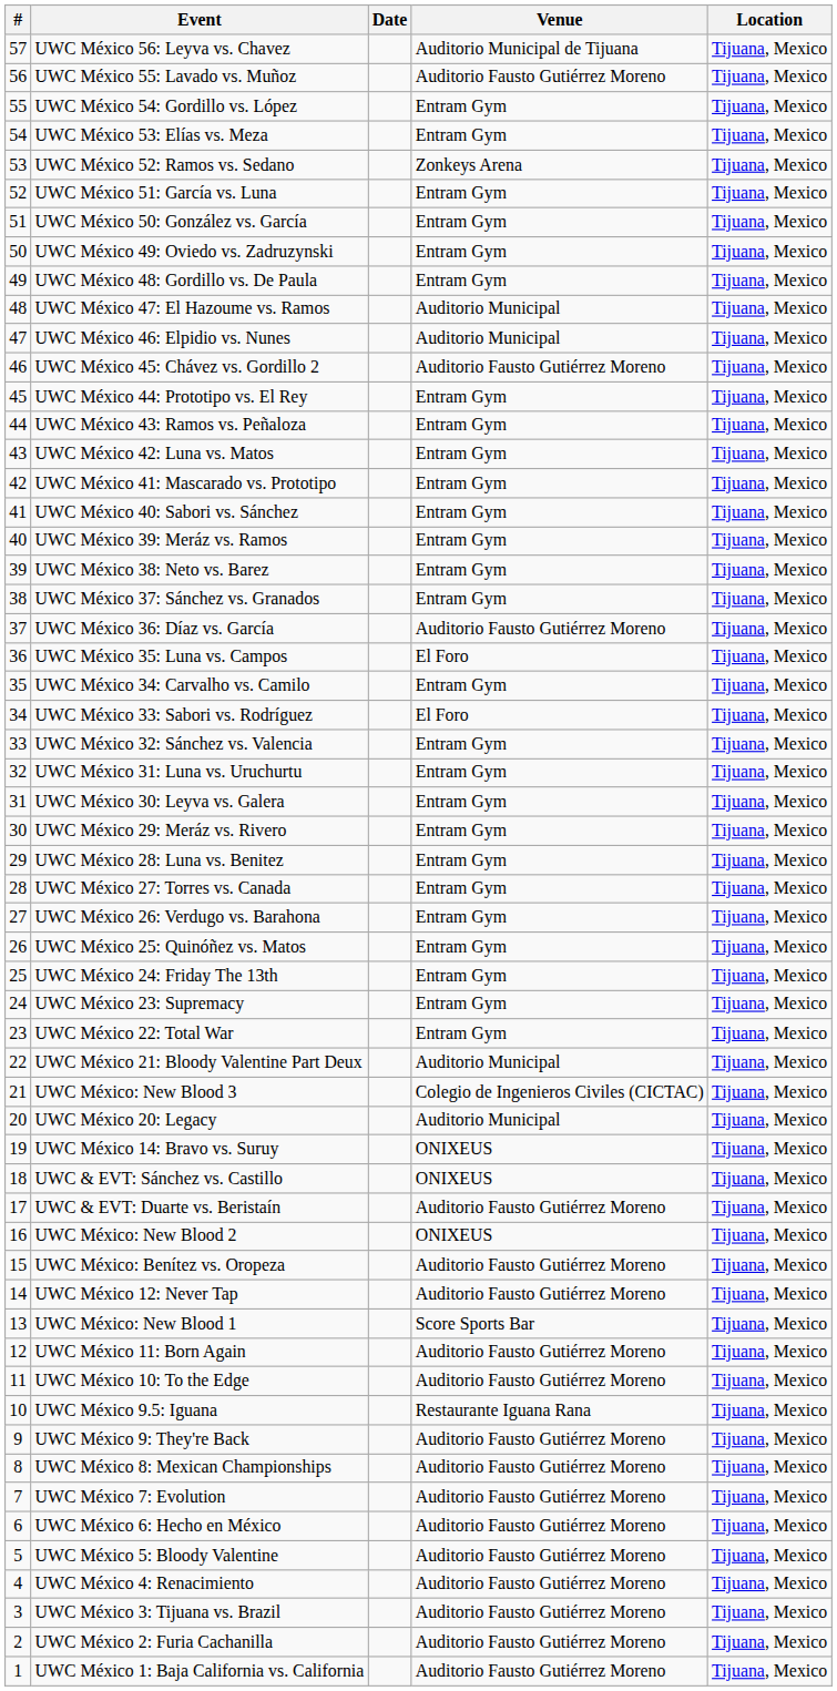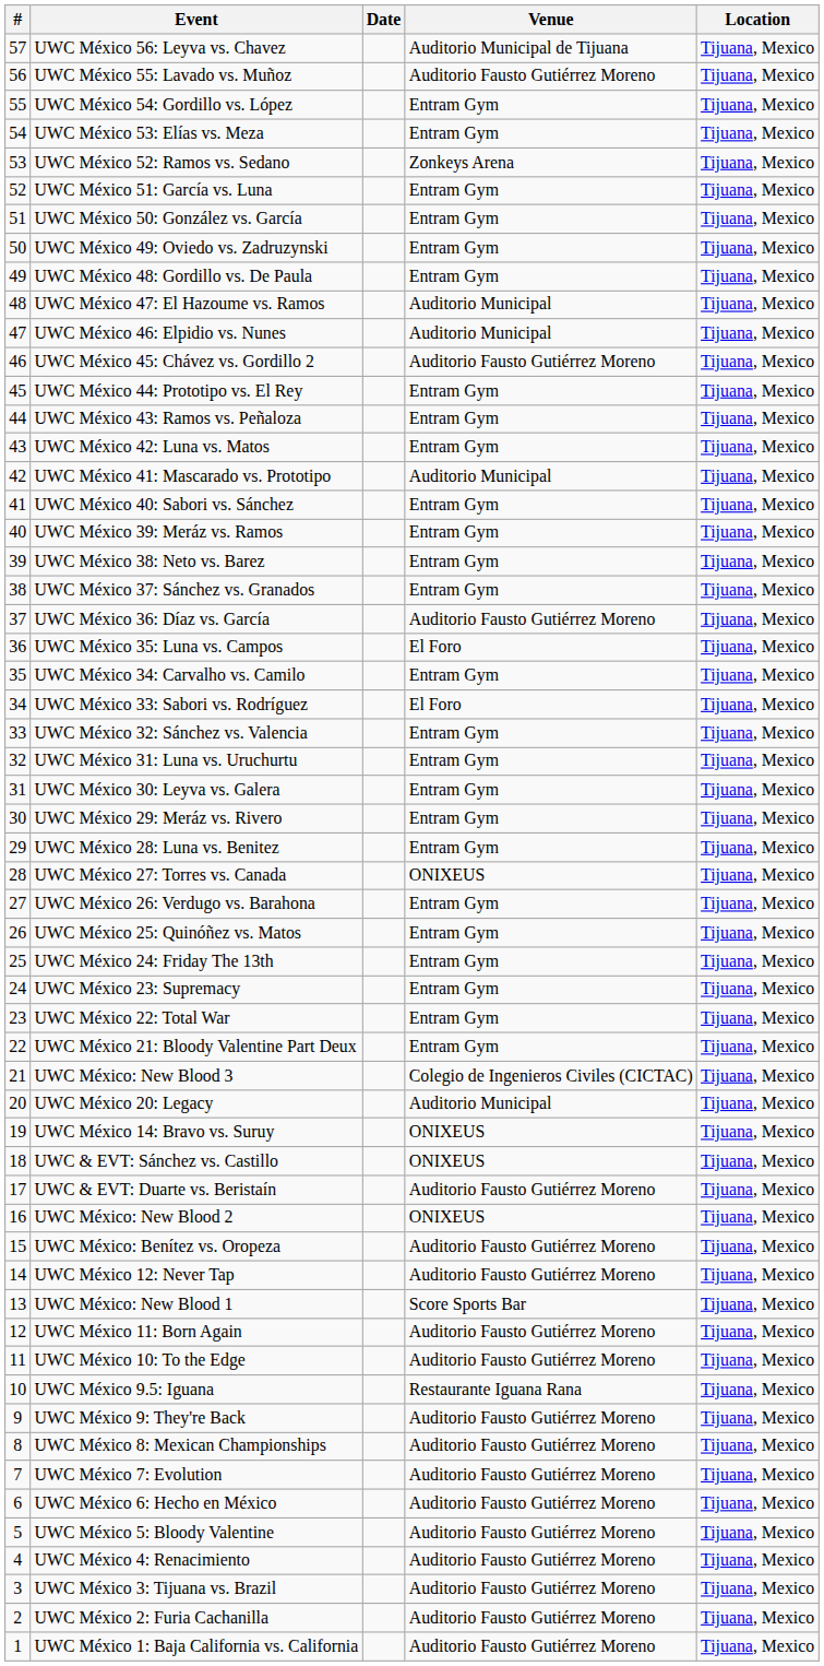UWC México 41: Mascarado vs. Prototipo | Venue: Entram Gym -> Auditorio Municipal
UWC México 27: Torres vs. Canada | Venue: Entram Gym -> ONIXEUS
UWC México 21: Bloody Valentine Part Deux | Venue: Auditorio Municipal -> Entram Gym
